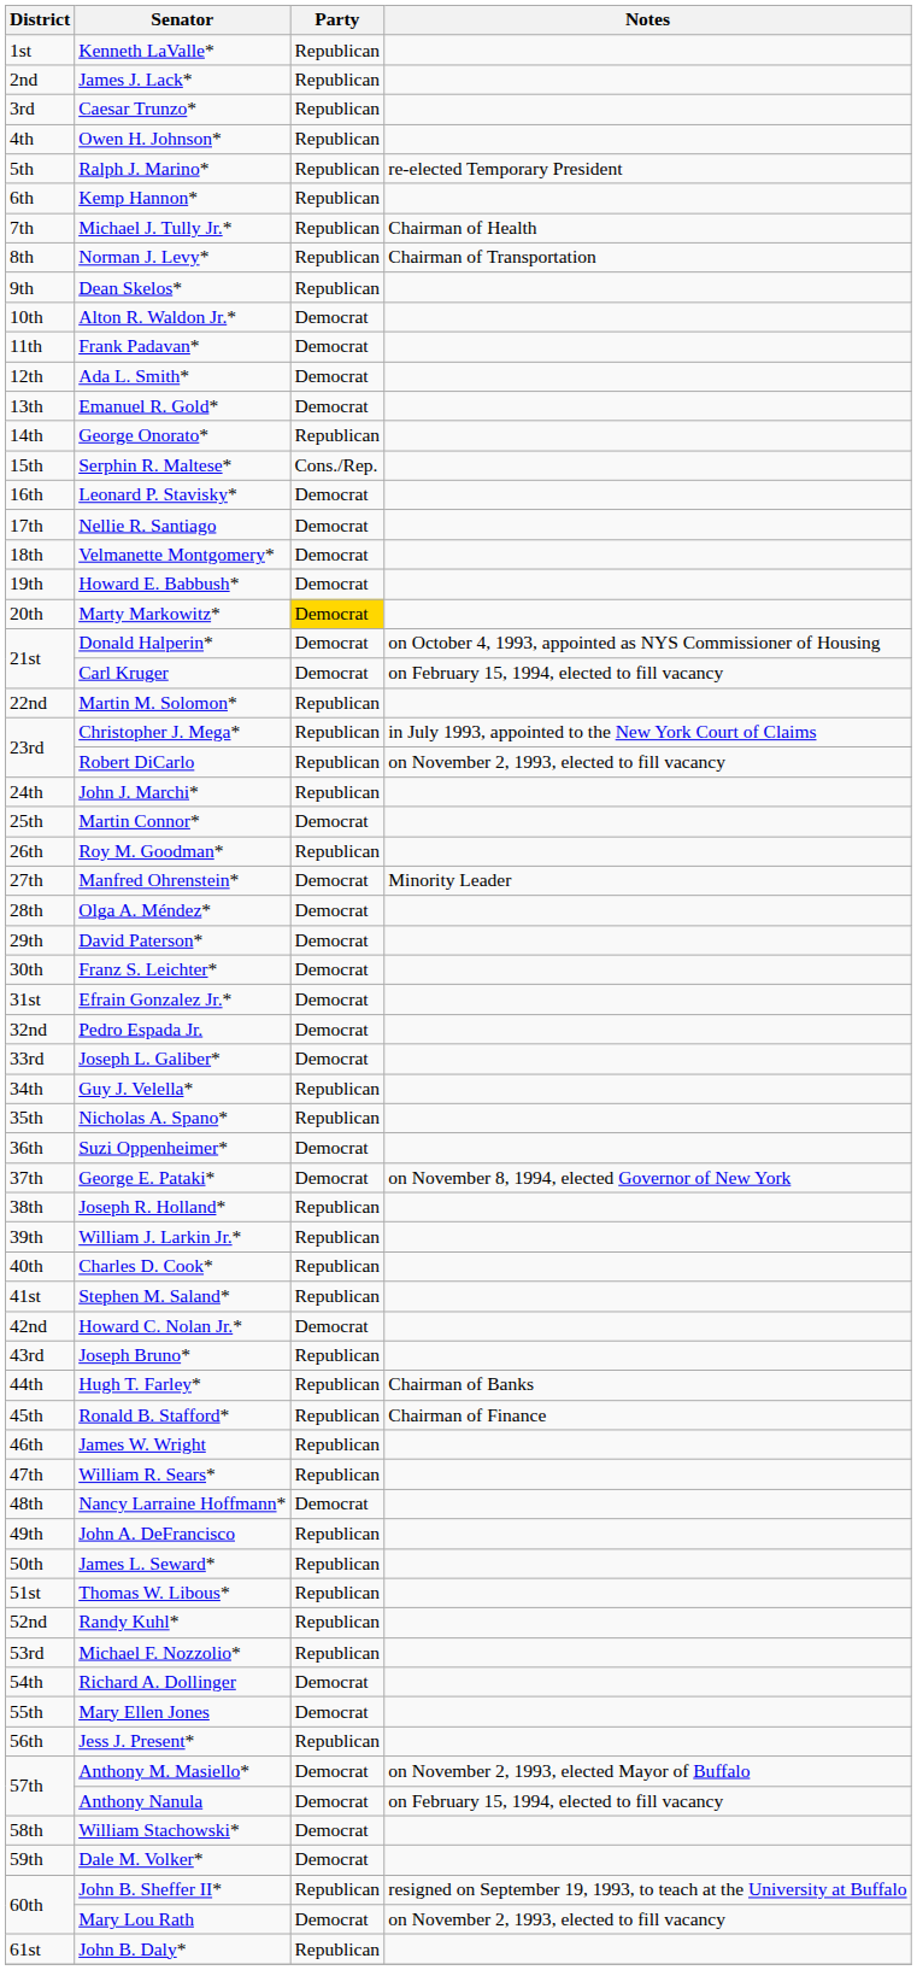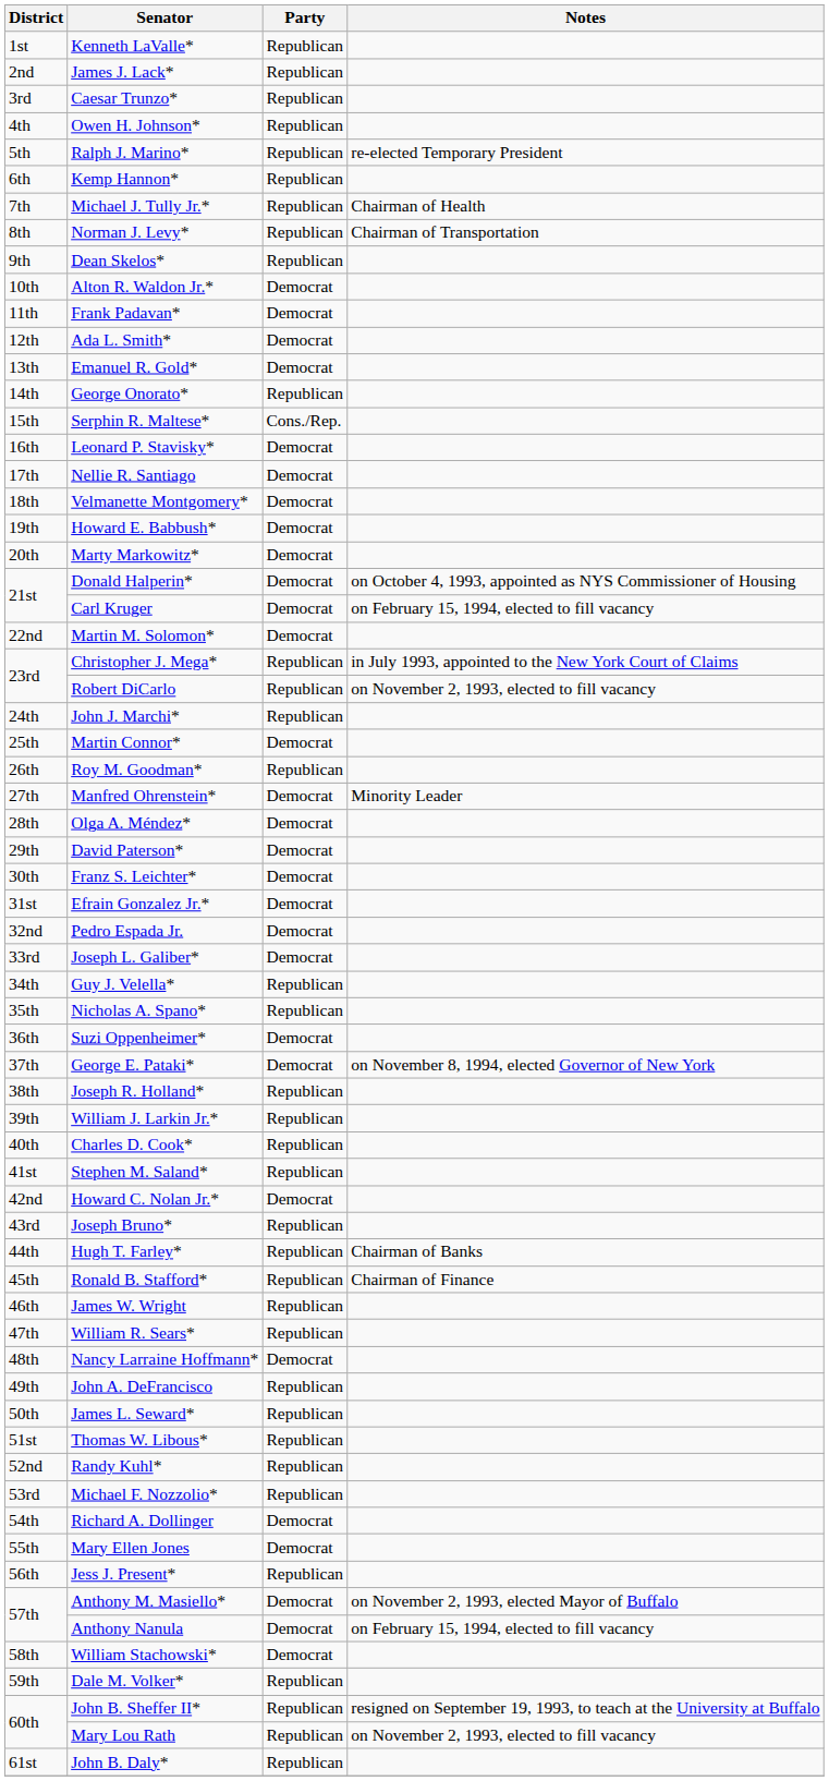Marty Markowitz* | Party: gold background -> no background
Martin M. Solomon* | Party: Republican -> Democrat
Dale M. Volker* | Party: Democrat -> Republican
Mary Lou Rath | Party: Democrat -> Republican
